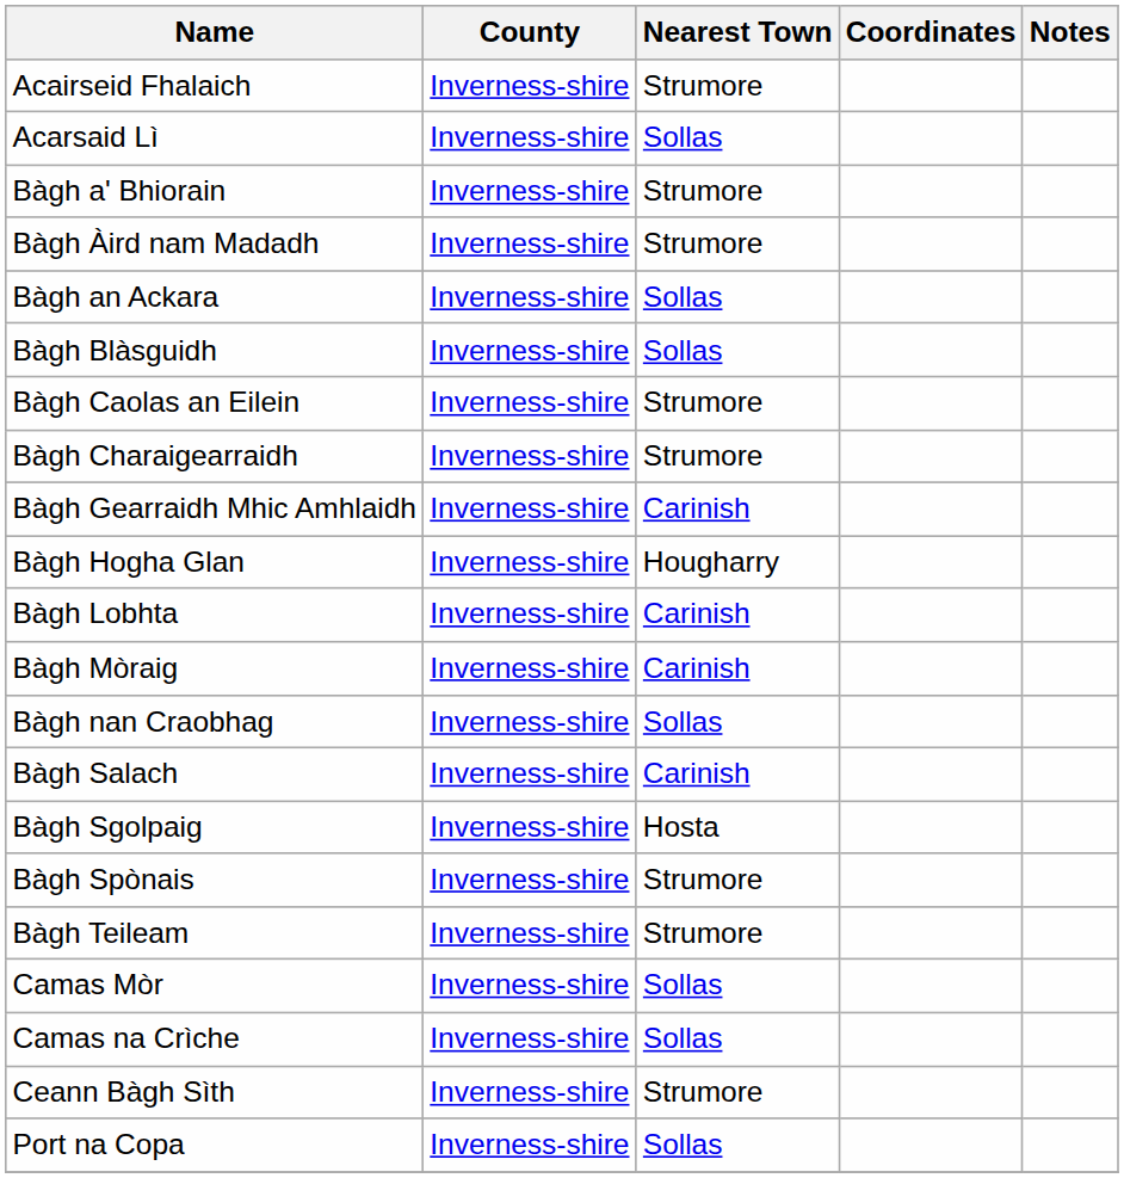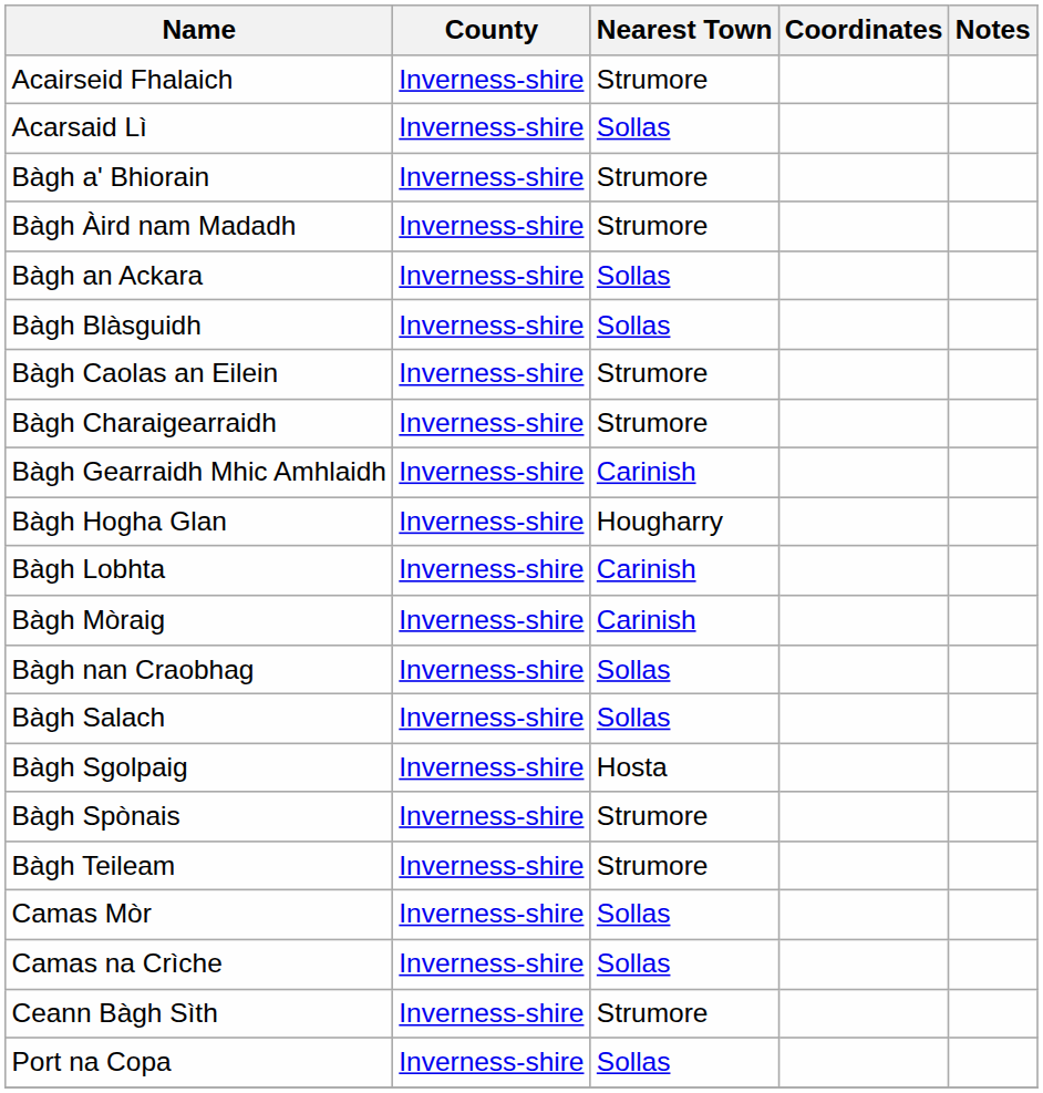Bàgh Salach | Nearest Town: Carinish -> Sollas
